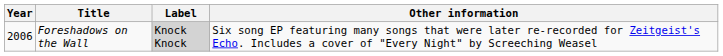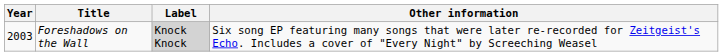Foreshadows on the Wall | Year: 2006 -> 2003
